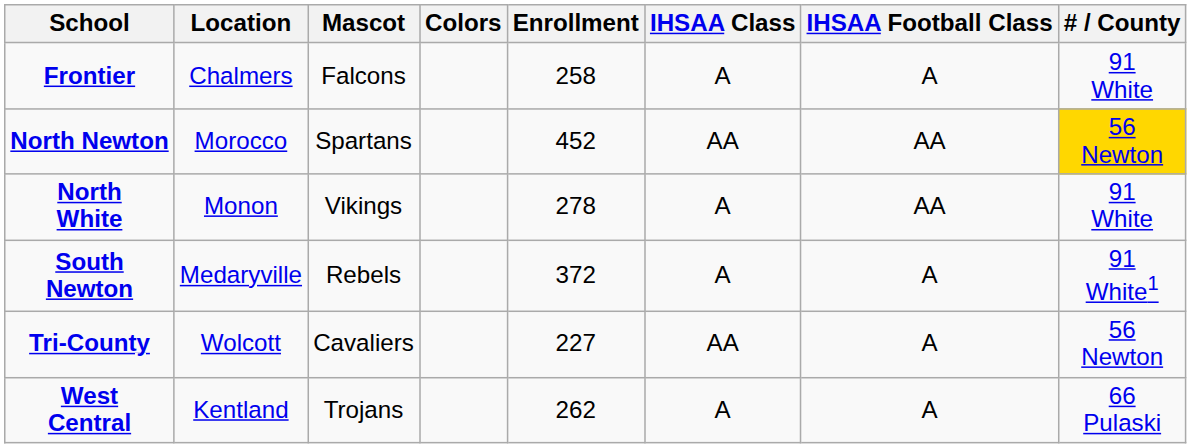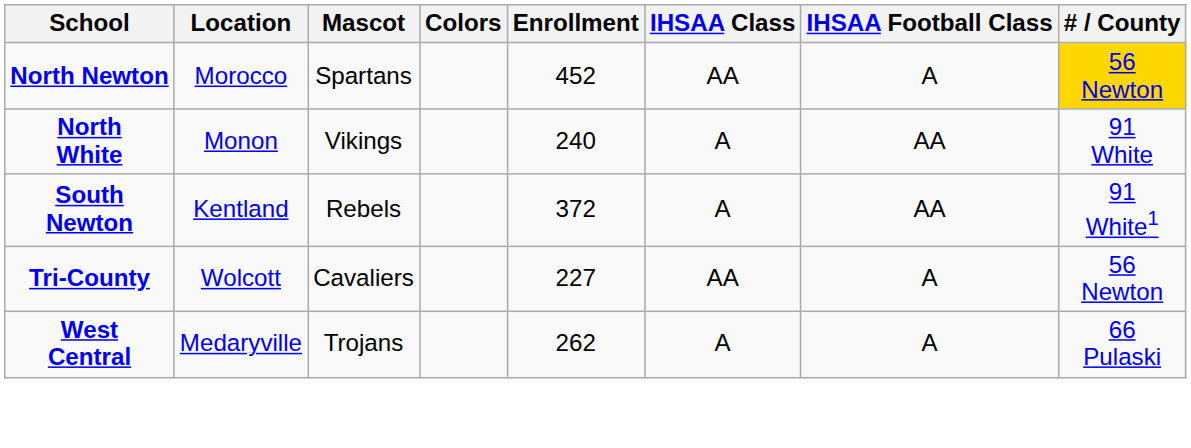- row: Frontier | Chalmers | Falcons | 258 | A | A | 91 White
North Newton | IHSAA Football Class: AA -> A
North White | Enrollment: 278 -> 240
South Newton | Location: Medaryville -> Kentland
South Newton | IHSAA Football Class: A -> AA
West Central | Location: Kentland -> Medaryville
